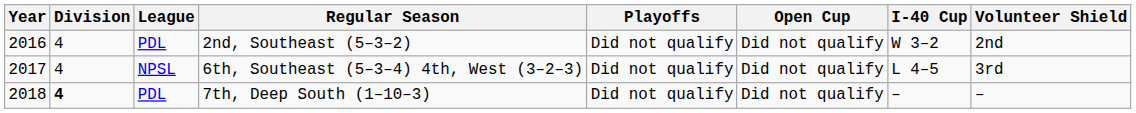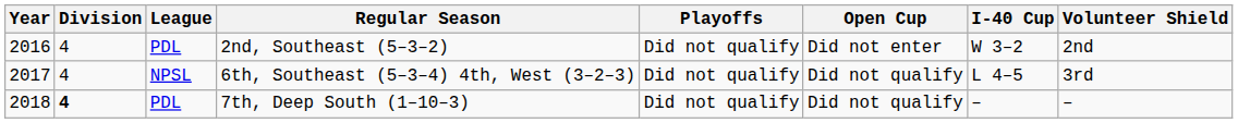2nd, Southeast (5–3–2) | Open Cup: Did not qualify -> Did not enter
